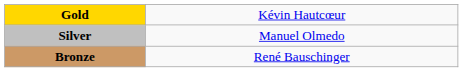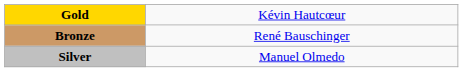rows swapped: Silver <-> Bronze
